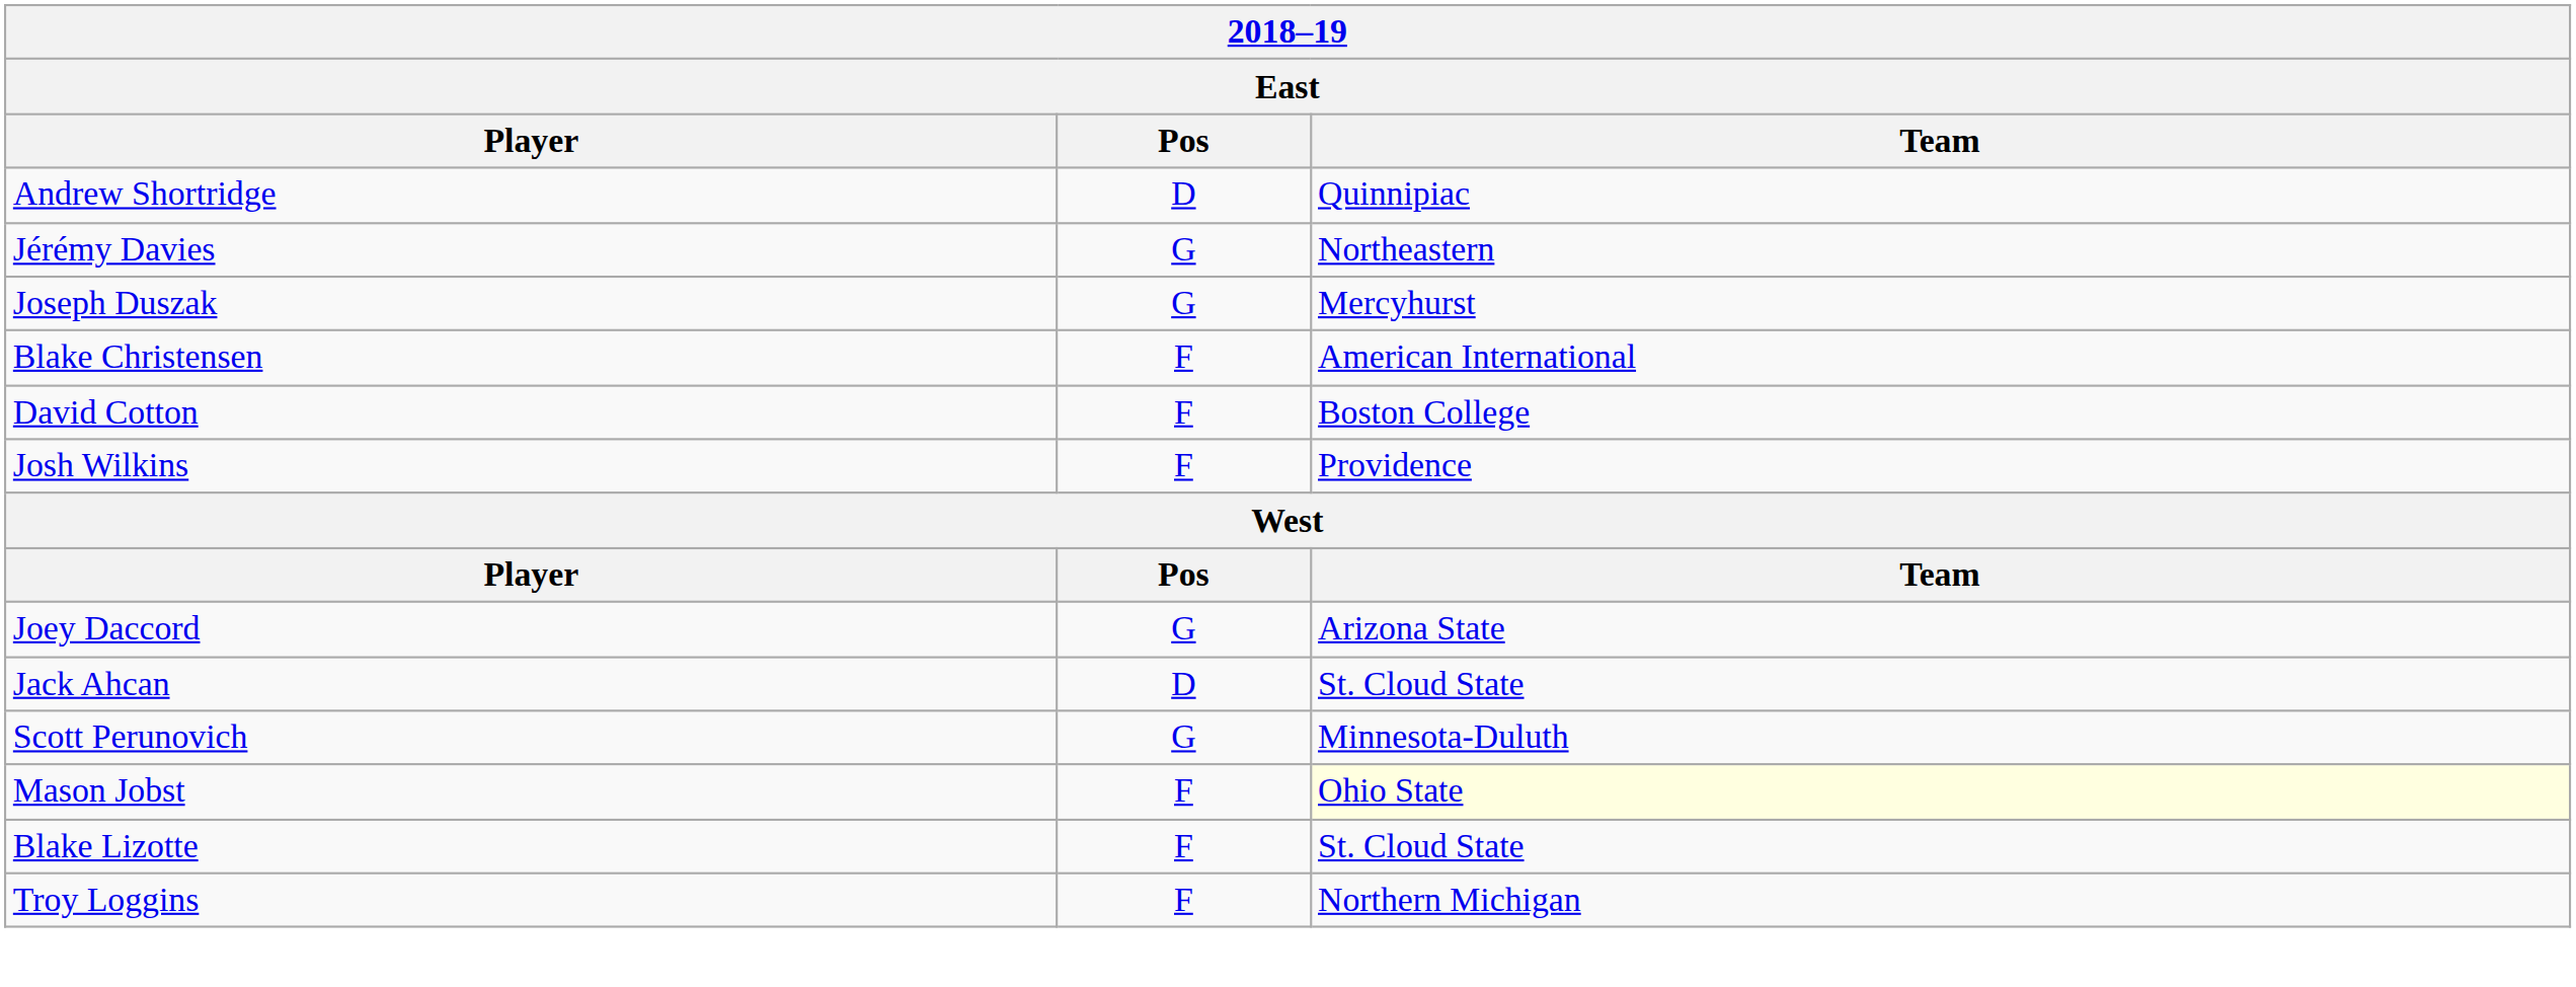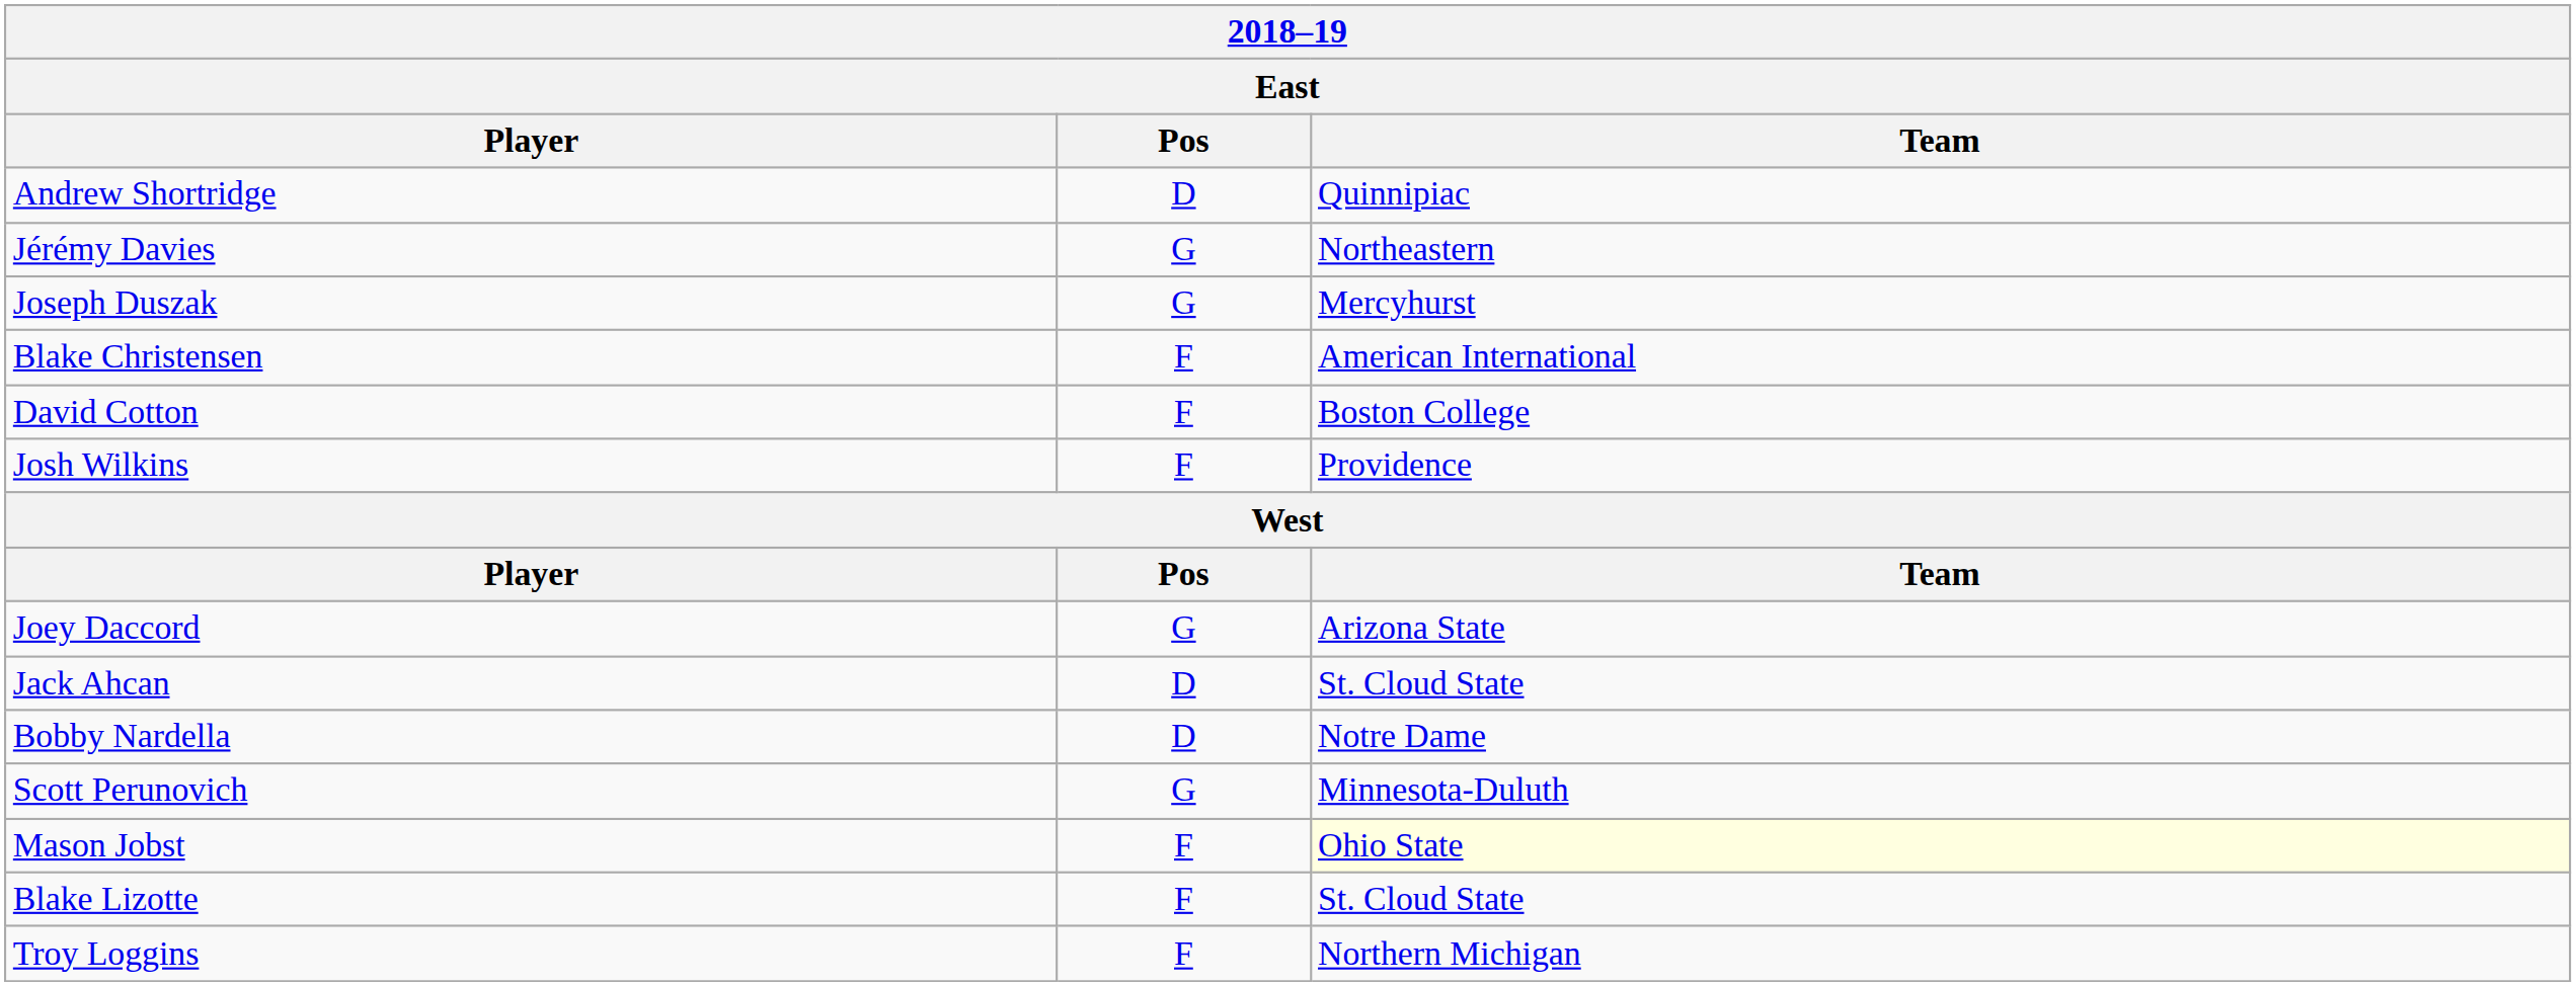+ row: Bobby Nardella | D | Notre Dame
